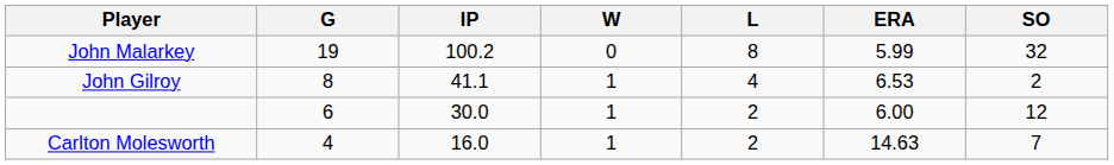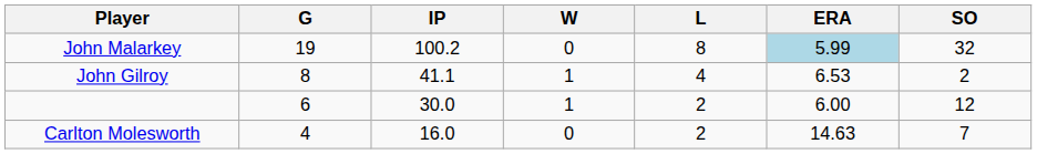John Malarkey | ERA: no background -> lightblue background
Carlton Molesworth | W: 1 -> 0
